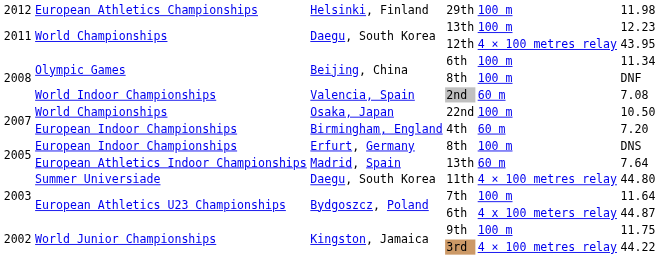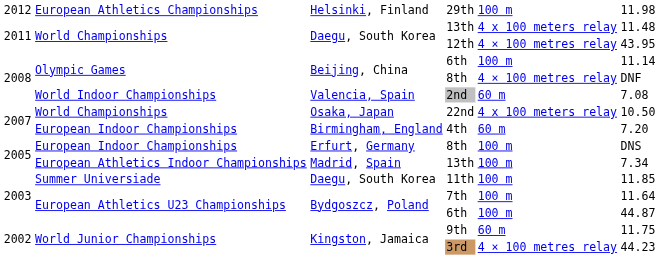Daegu, South Korea / 13th | column 5: 100 m -> 4 x 100 meters relay
Daegu, South Korea / 13th | column 6: 12.23 -> 11.48
Beijing, China / 6th | column 6: 11.34 -> 11.14
Beijing, China / 8th | column 5: 100 m -> 4 × 100 metres relay
22nd | column 5: 100 m -> 4 x 100 meters relay
Madrid, Spain / 13th | column 5: 60 m -> 100 m
Madrid, Spain / 13th | column 6: 7.64 -> 7.34
11th | column 5: 4 × 100 metres relay -> 100 m
11th | column 6: 44.80 -> 11.85
Bydgoszcz, Poland / 6th | column 5: 4 x 100 meters relay -> 100 m
9th | column 5: 100 m -> 60 m
3rd | column 6: 44.22 -> 44.23
